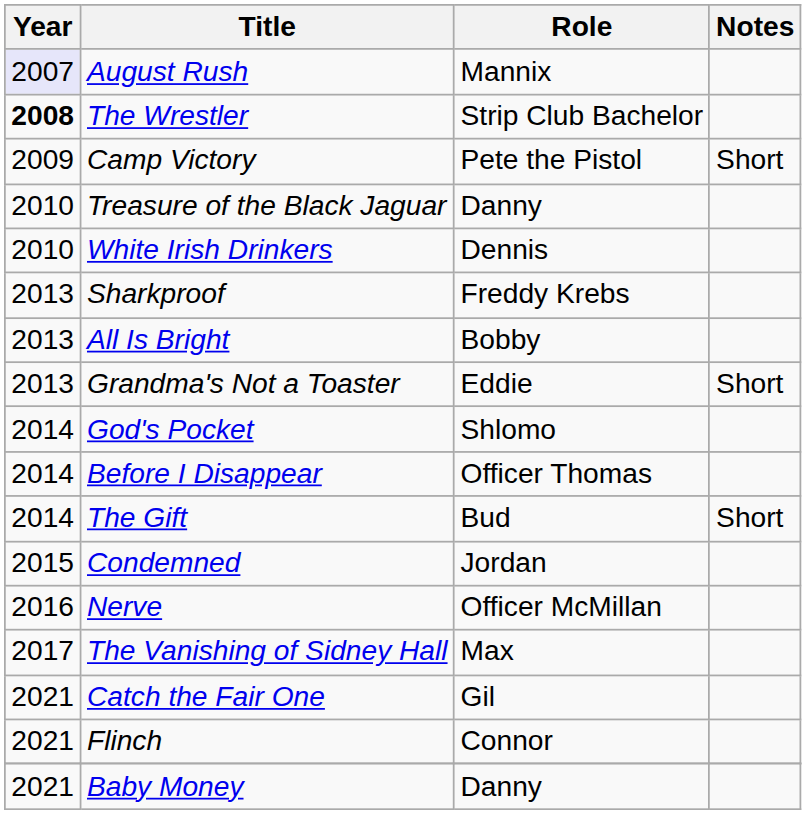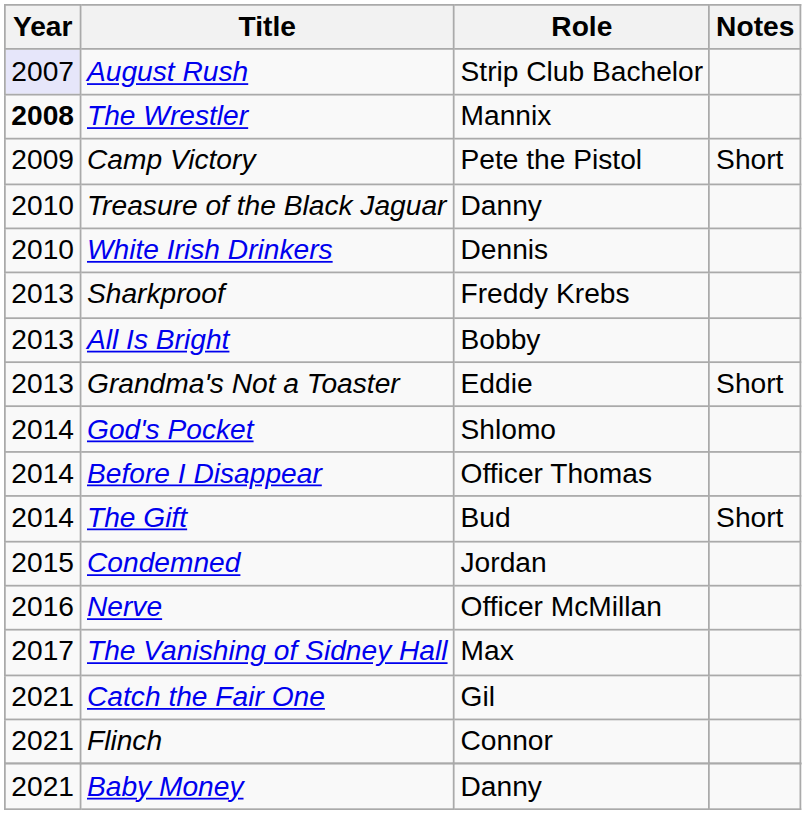August Rush | Role: Mannix -> Strip Club Bachelor
The Wrestler | Role: Strip Club Bachelor -> Mannix
